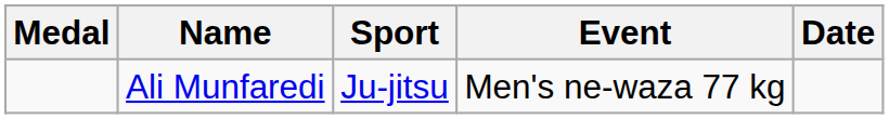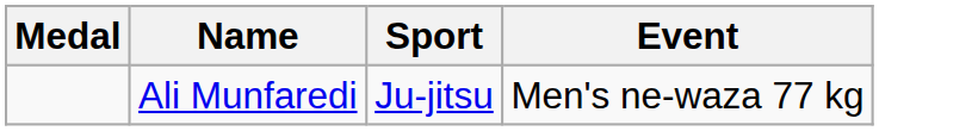- column: Date
